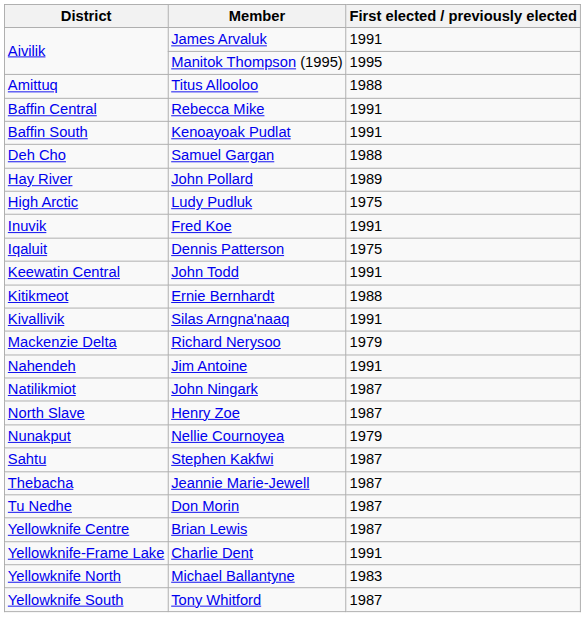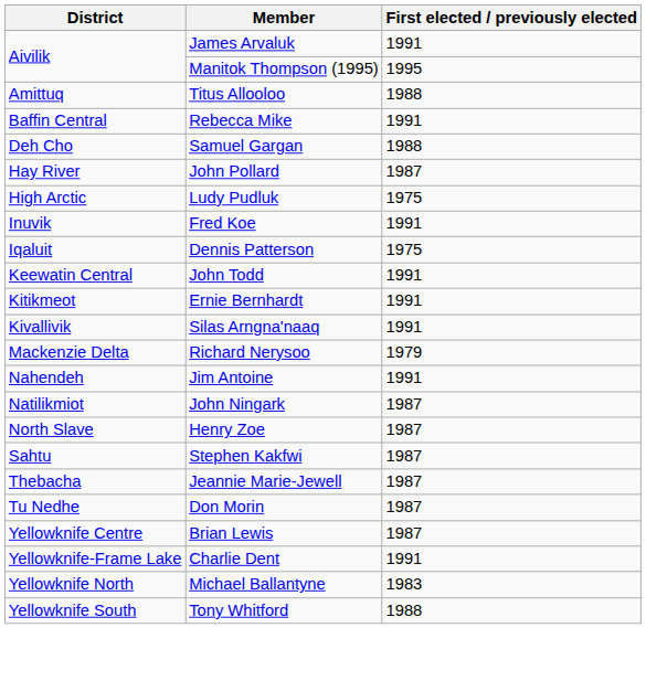- row: Baffin South | Kenoayoak Pudlat | 1991
John Pollard | First elected / previously elected: 1989 -> 1987
Ernie Bernhardt | First elected / previously elected: 1988 -> 1991
- row: Nunakput | Nellie Cournoyea | 1979
Tony Whitford | First elected / previously elected: 1987 -> 1988
